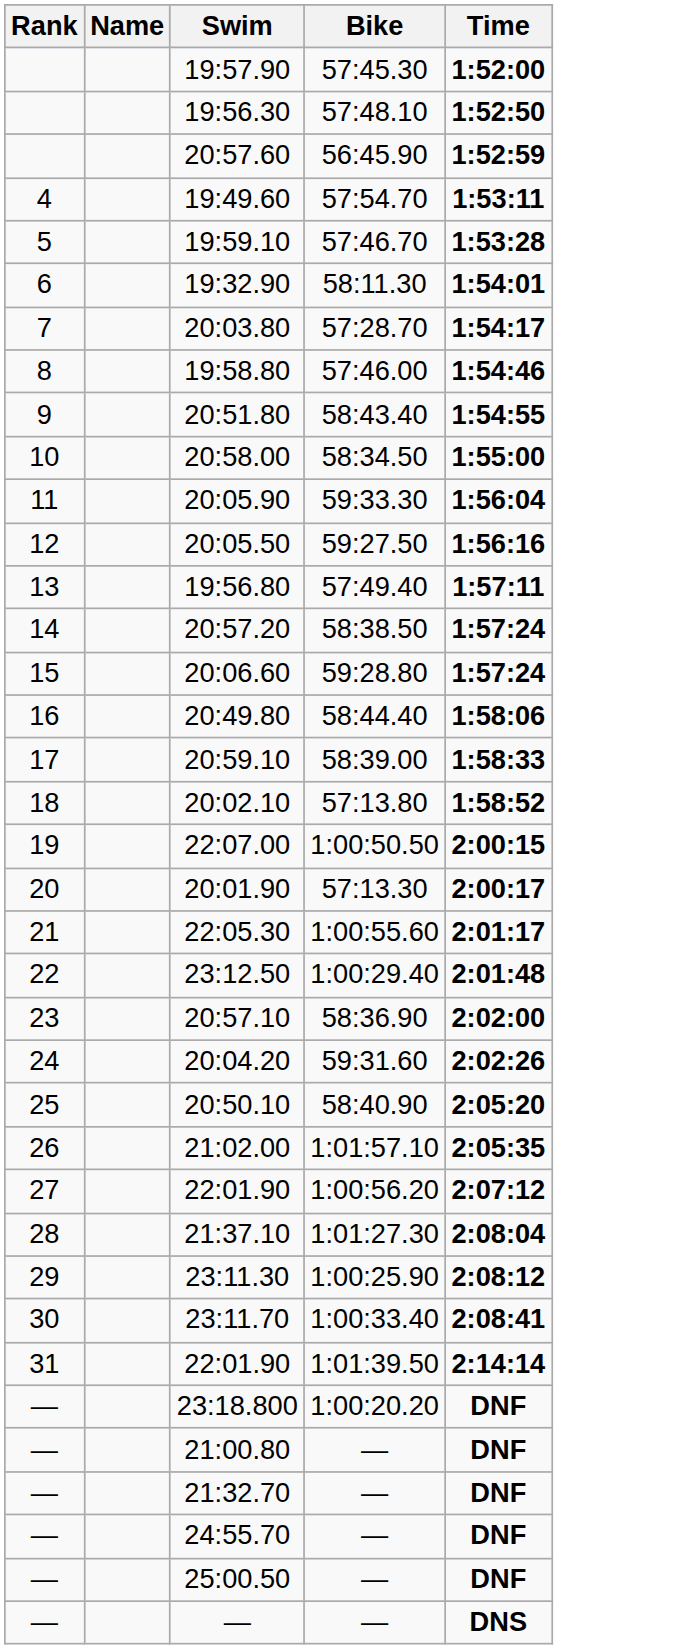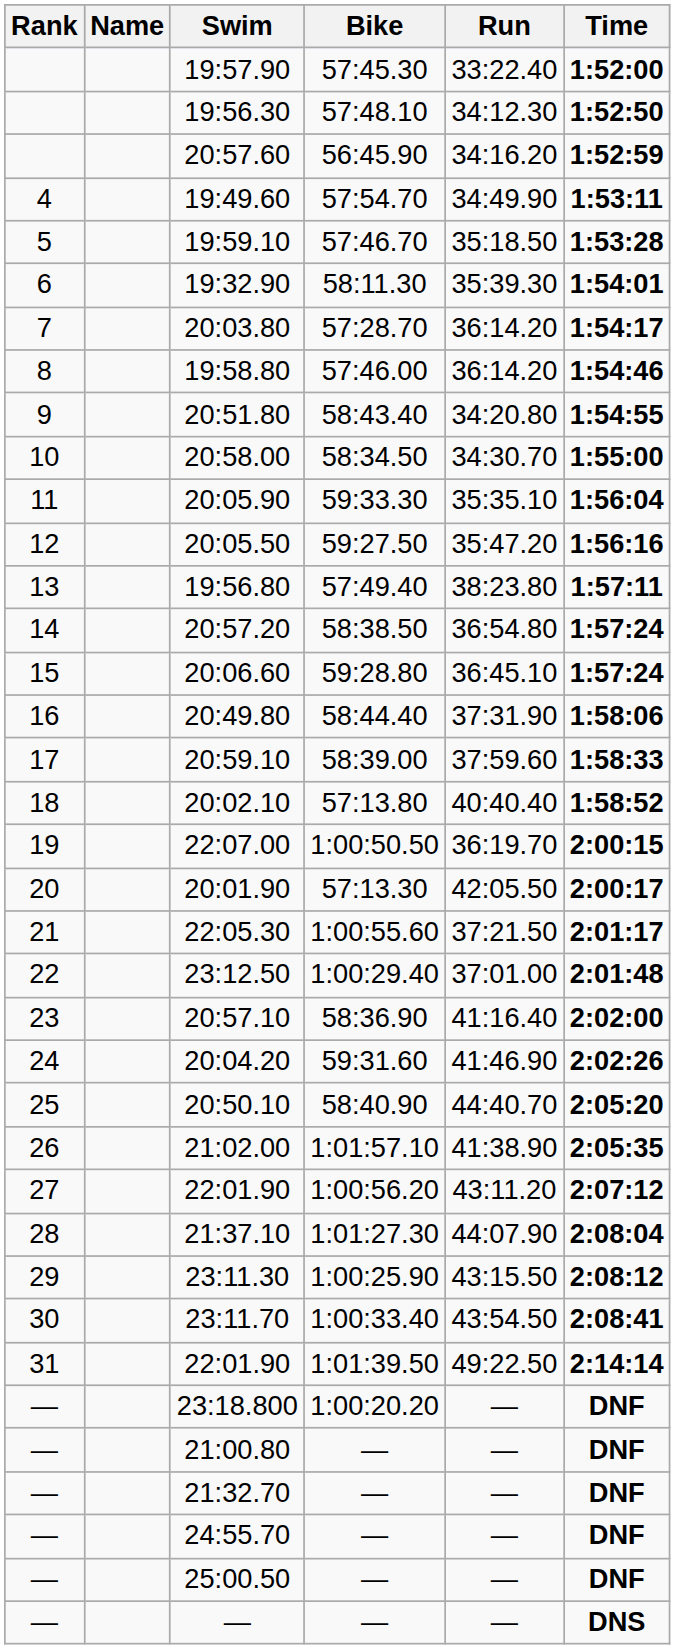+ column: Run | 33:22.40 | 34:12.30 | 34:16.20 | 34:49.90 | 35:18.50 | 35:39.30 | 36:14.20 | 36:14.20 | 34:20.80 | 34:30.70 | 35:35.10 | 35:47.20 | 38:23.80 | 36:54.80 | 36:45.10 | 37:31.90 | 37:59.60 | 40:40.40 | 36:19.70 | 42:05.50 | 37:21.50 | 37:01.00 | 41:16.40 | 41:46.90 | 44:40.70 | 41:38.90 | 43:11.20 | 44:07.90 | 43:15.50 | 43:54.50 | 49:22.50 | — | — | — | — | — | —
